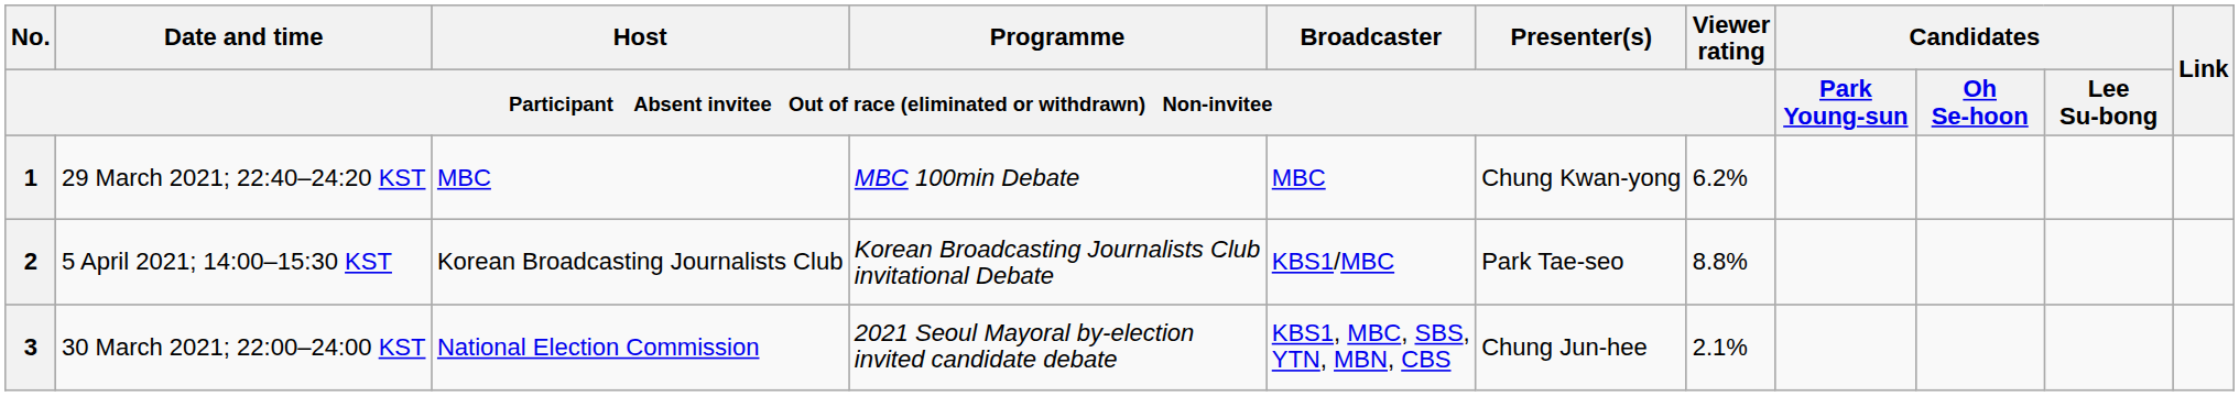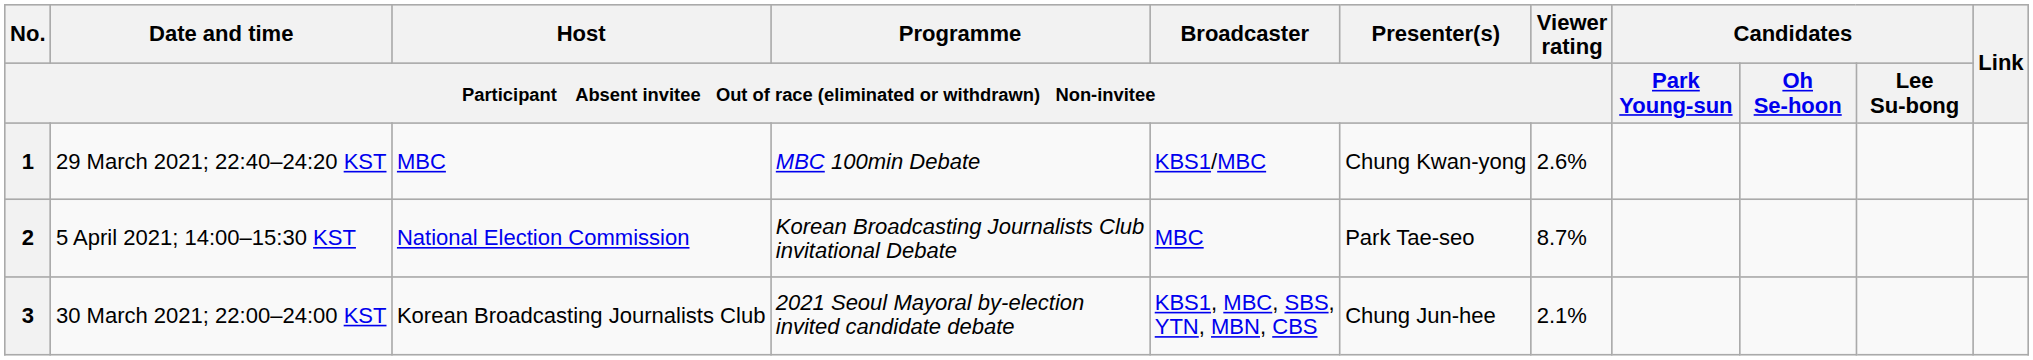1 | column 5: MBC -> KBS1/MBC
1 | column 7: 6.2% -> 2.6%
2 | column 3: Korean Broadcasting Journalists Club -> National Election Commission
2 | column 5: KBS1/MBC -> MBC
2 | column 7: 8.8% -> 8.7%
3 | column 3: National Election Commission -> Korean Broadcasting Journalists Club
